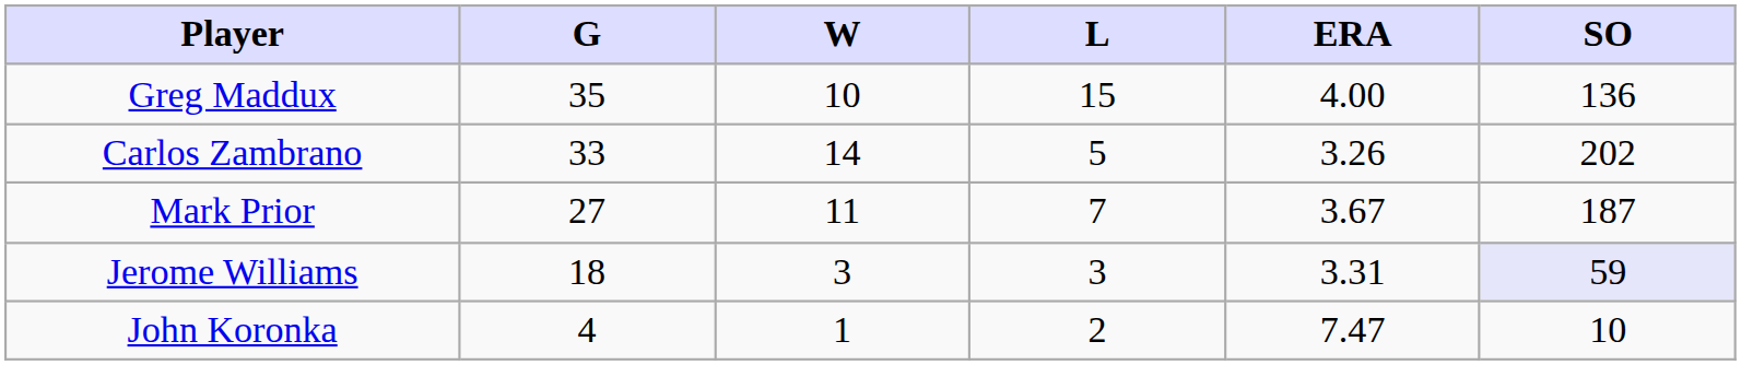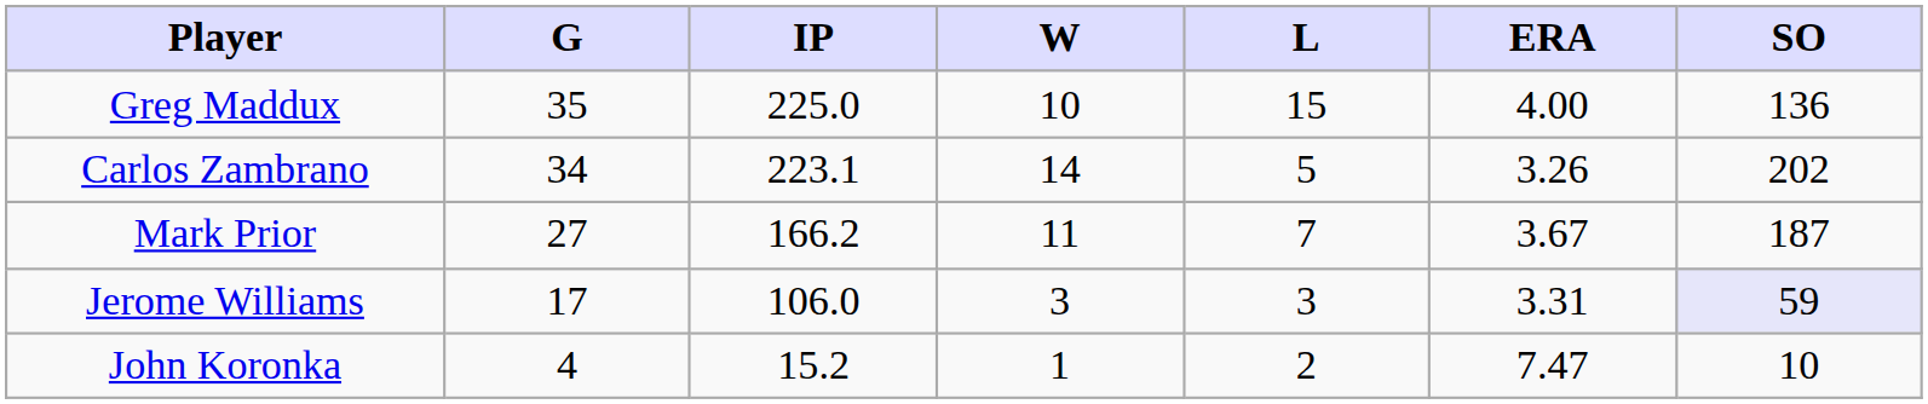+ column: IP | 225.0 | 223.1 | 166.2 | 106.0 | 15.2
Carlos Zambrano | G: 33 -> 34
Jerome Williams | G: 18 -> 17
